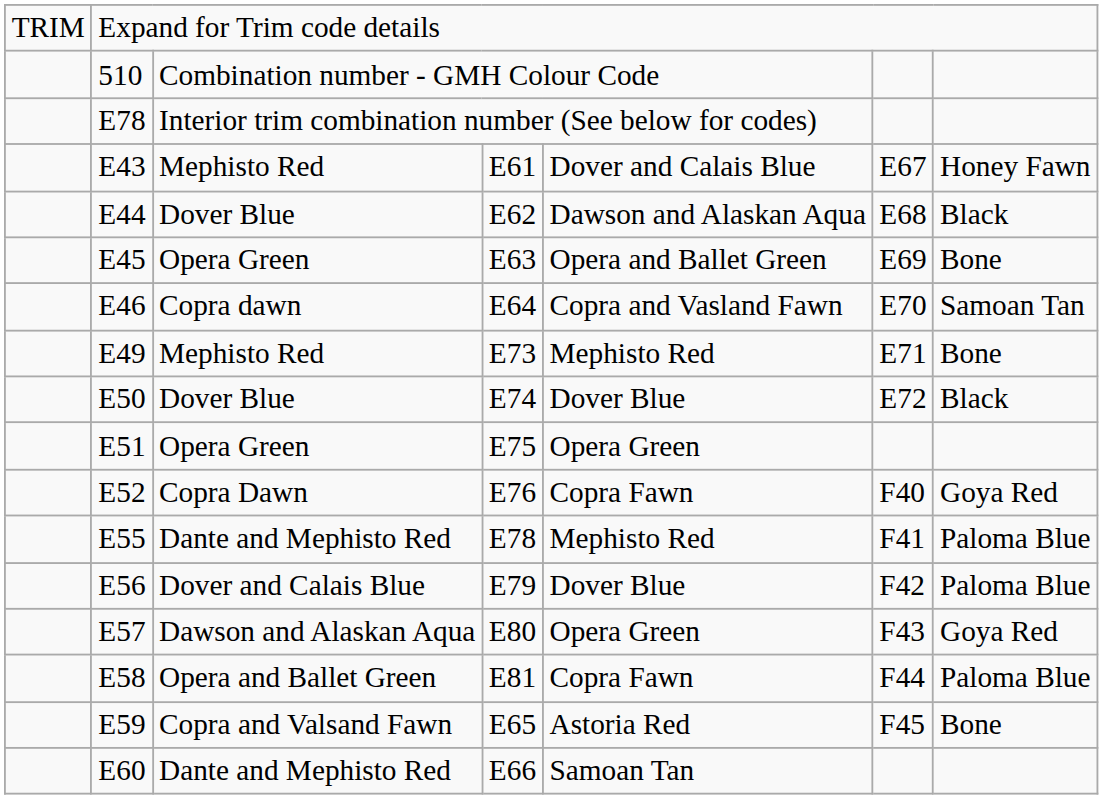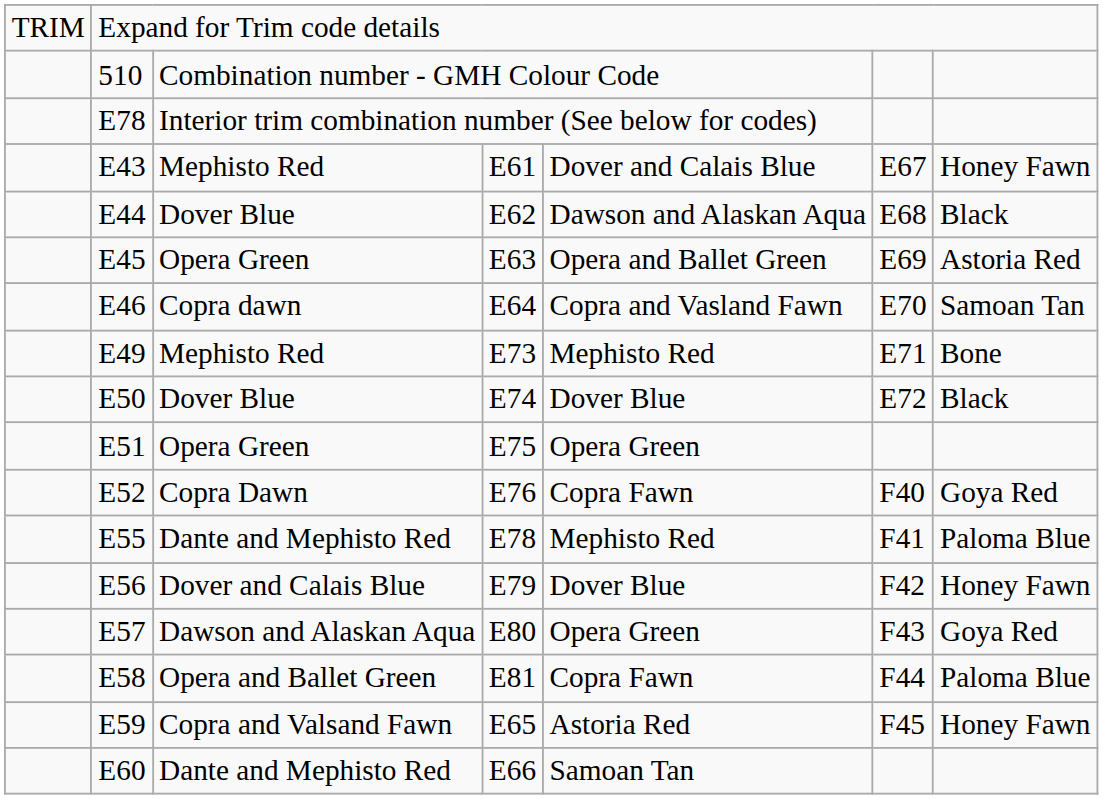E45 | column 7: Bone -> Astoria Red
E56 | column 7: Paloma Blue -> Honey Fawn
E59 | column 7: Bone -> Honey Fawn
